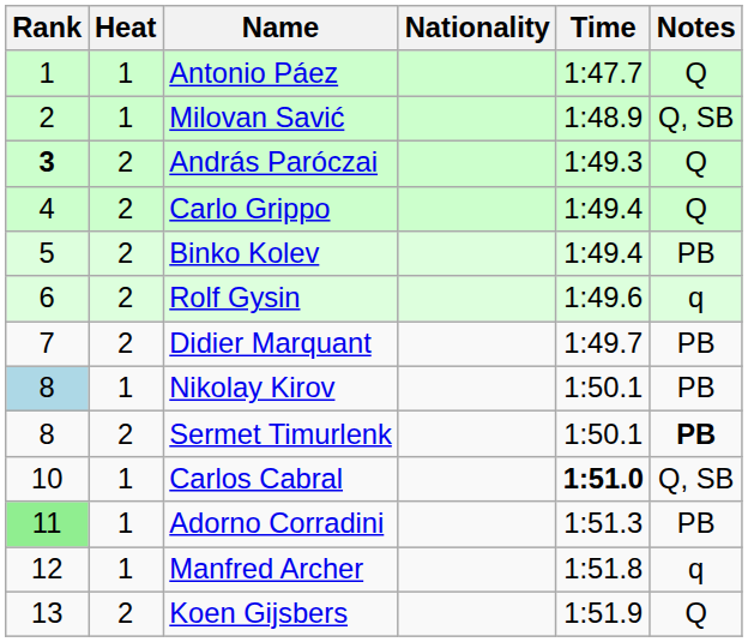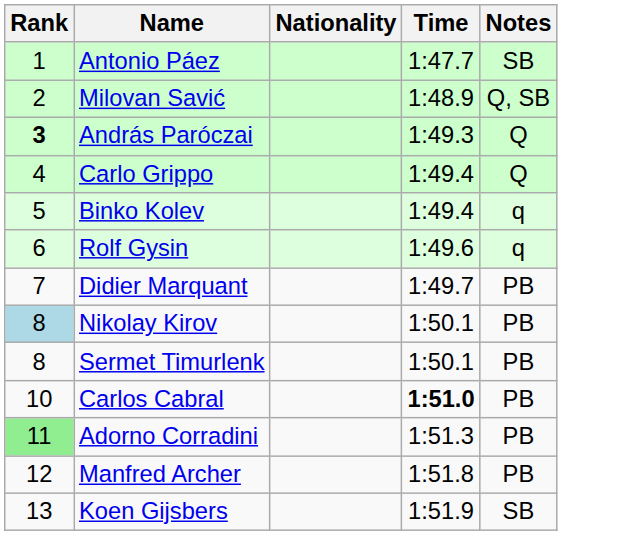- column: Heat | 1 | 1 | 2 | 2 | 2 | 2 | 2 | 1 | 2 | 1 | 1 | 1 | 2
Antonio Páez | Notes: Q -> SB
Binko Kolev | Notes: PB -> q
Sermet Timurlenk | Notes: bold -> normal
Carlos Cabral | Notes: Q, SB -> PB
Manfred Archer | Notes: q -> PB
Koen Gijsbers | Notes: Q -> SB
